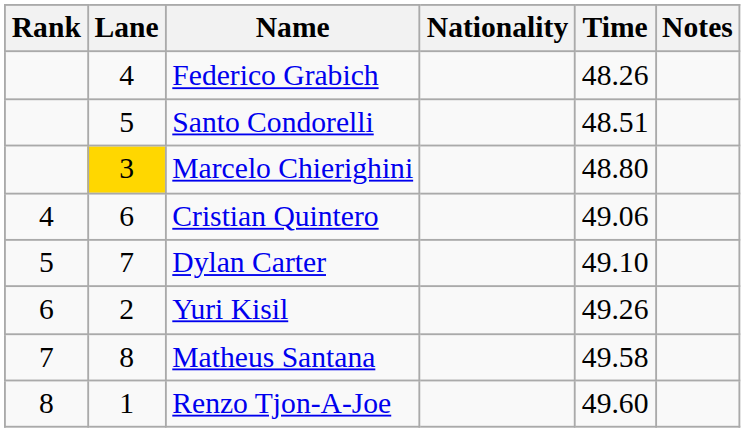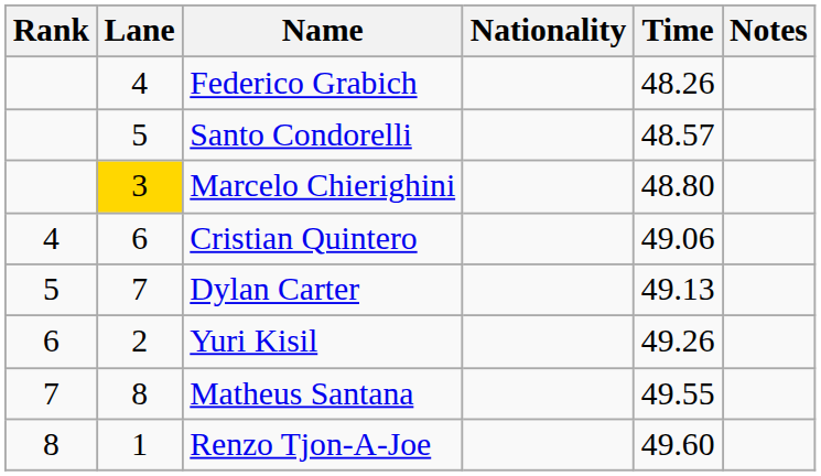Santo Condorelli | Time: 48.51 -> 48.57
Dylan Carter | Time: 49.10 -> 49.13
Matheus Santana | Time: 49.58 -> 49.55
